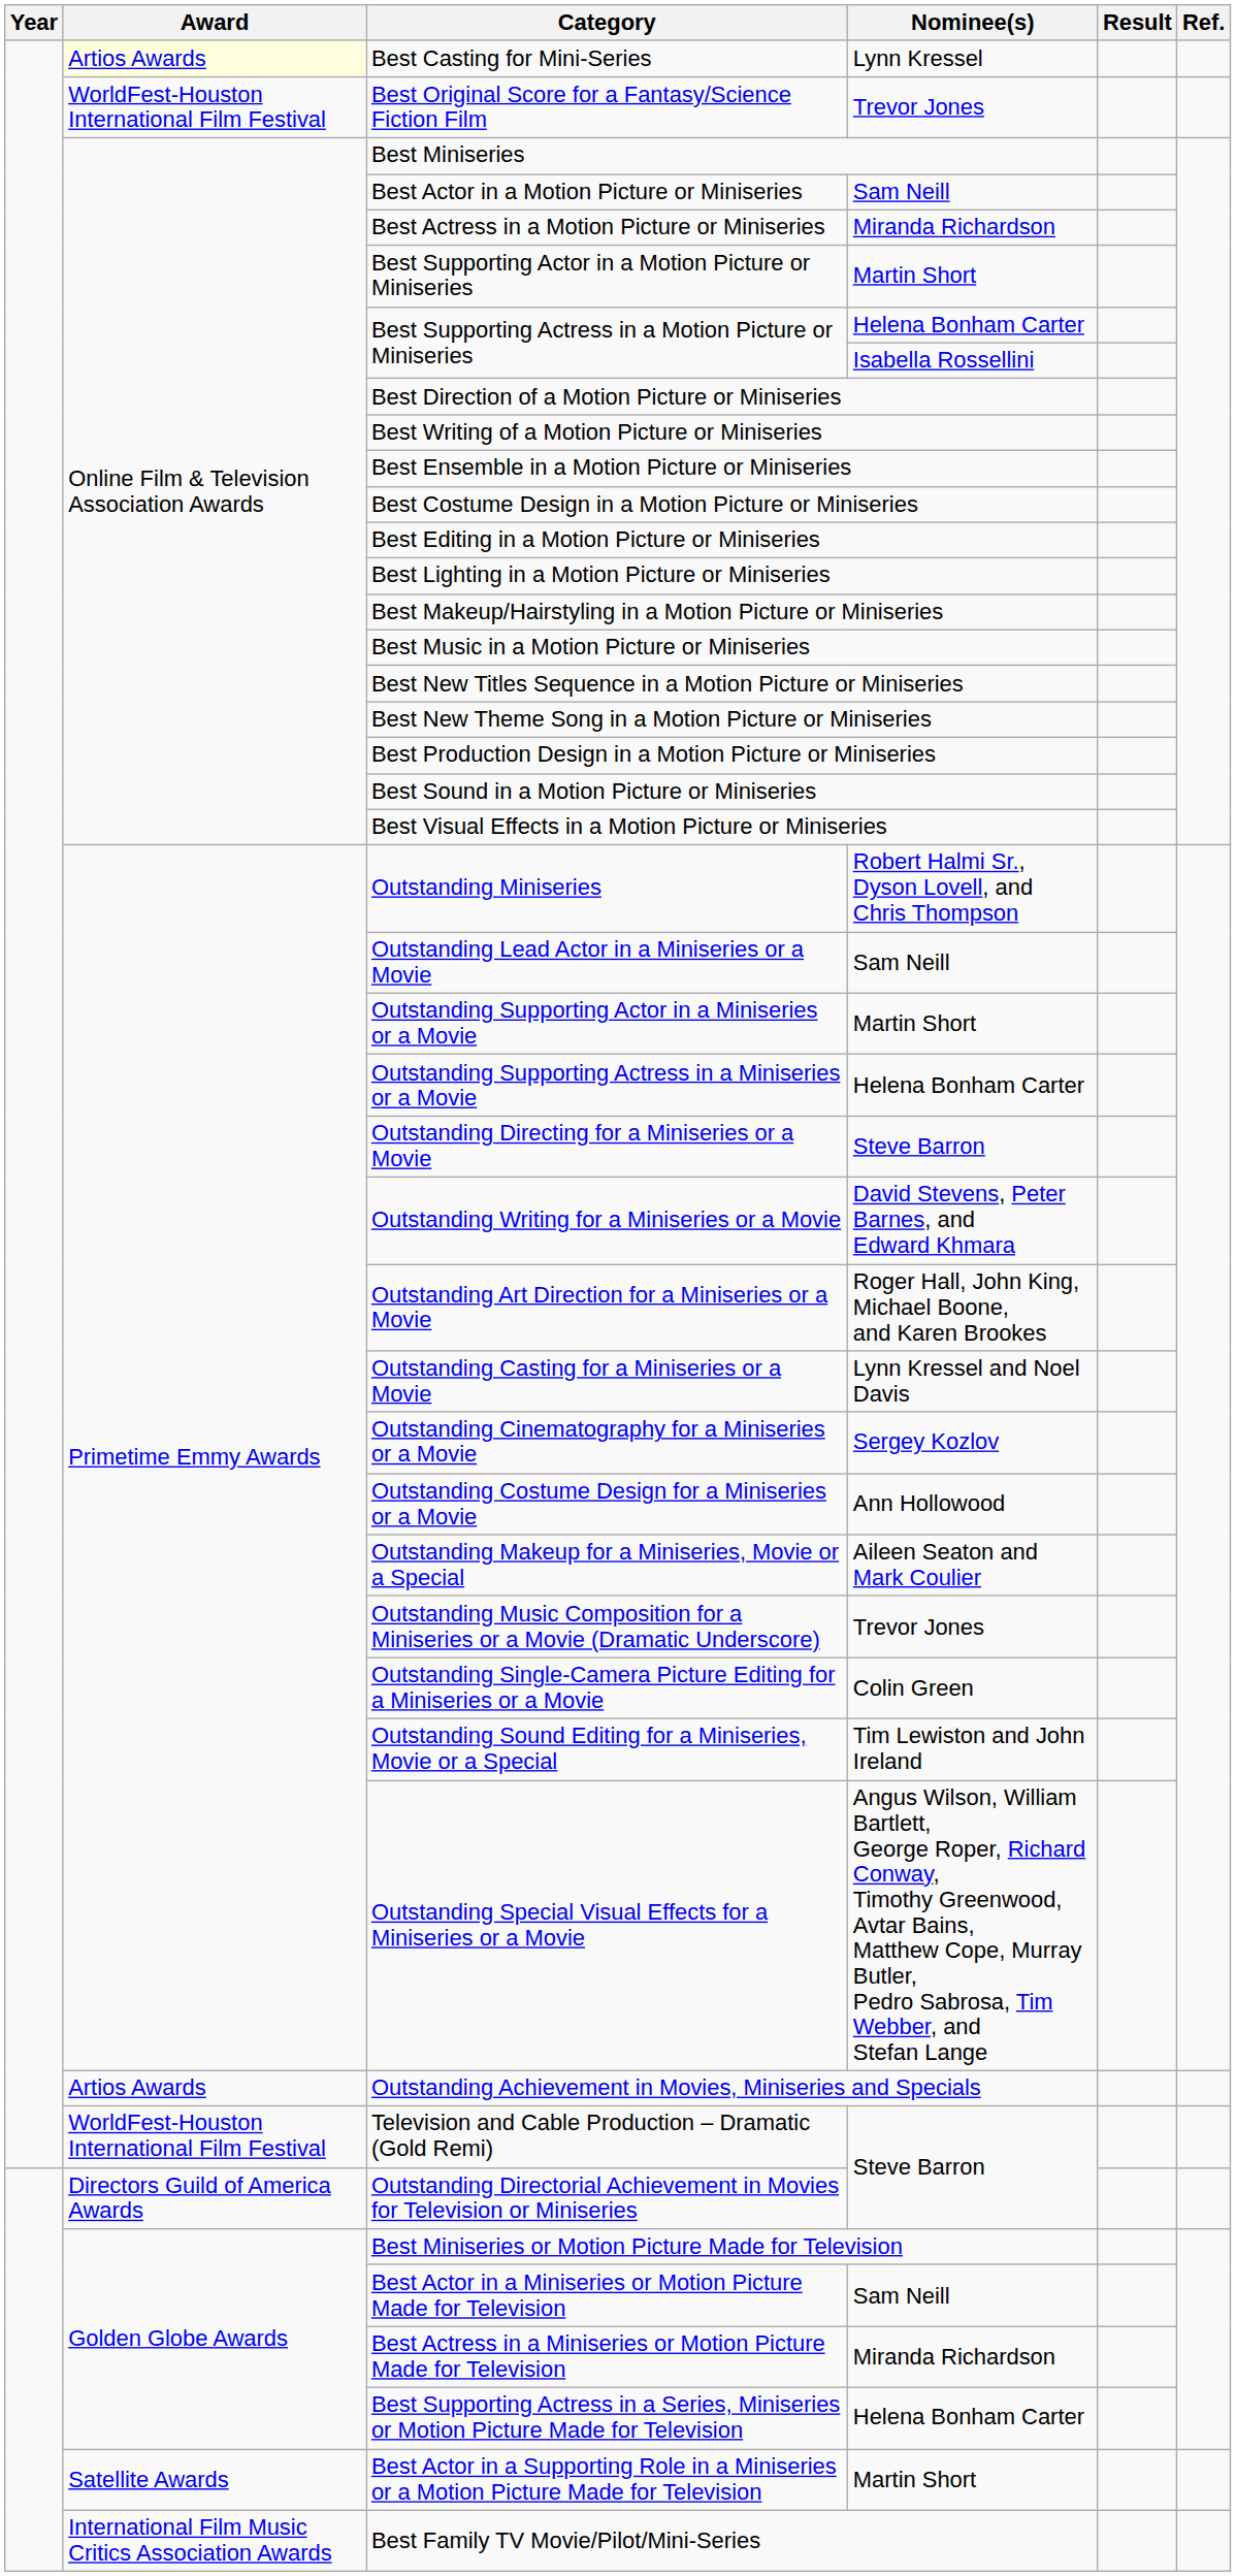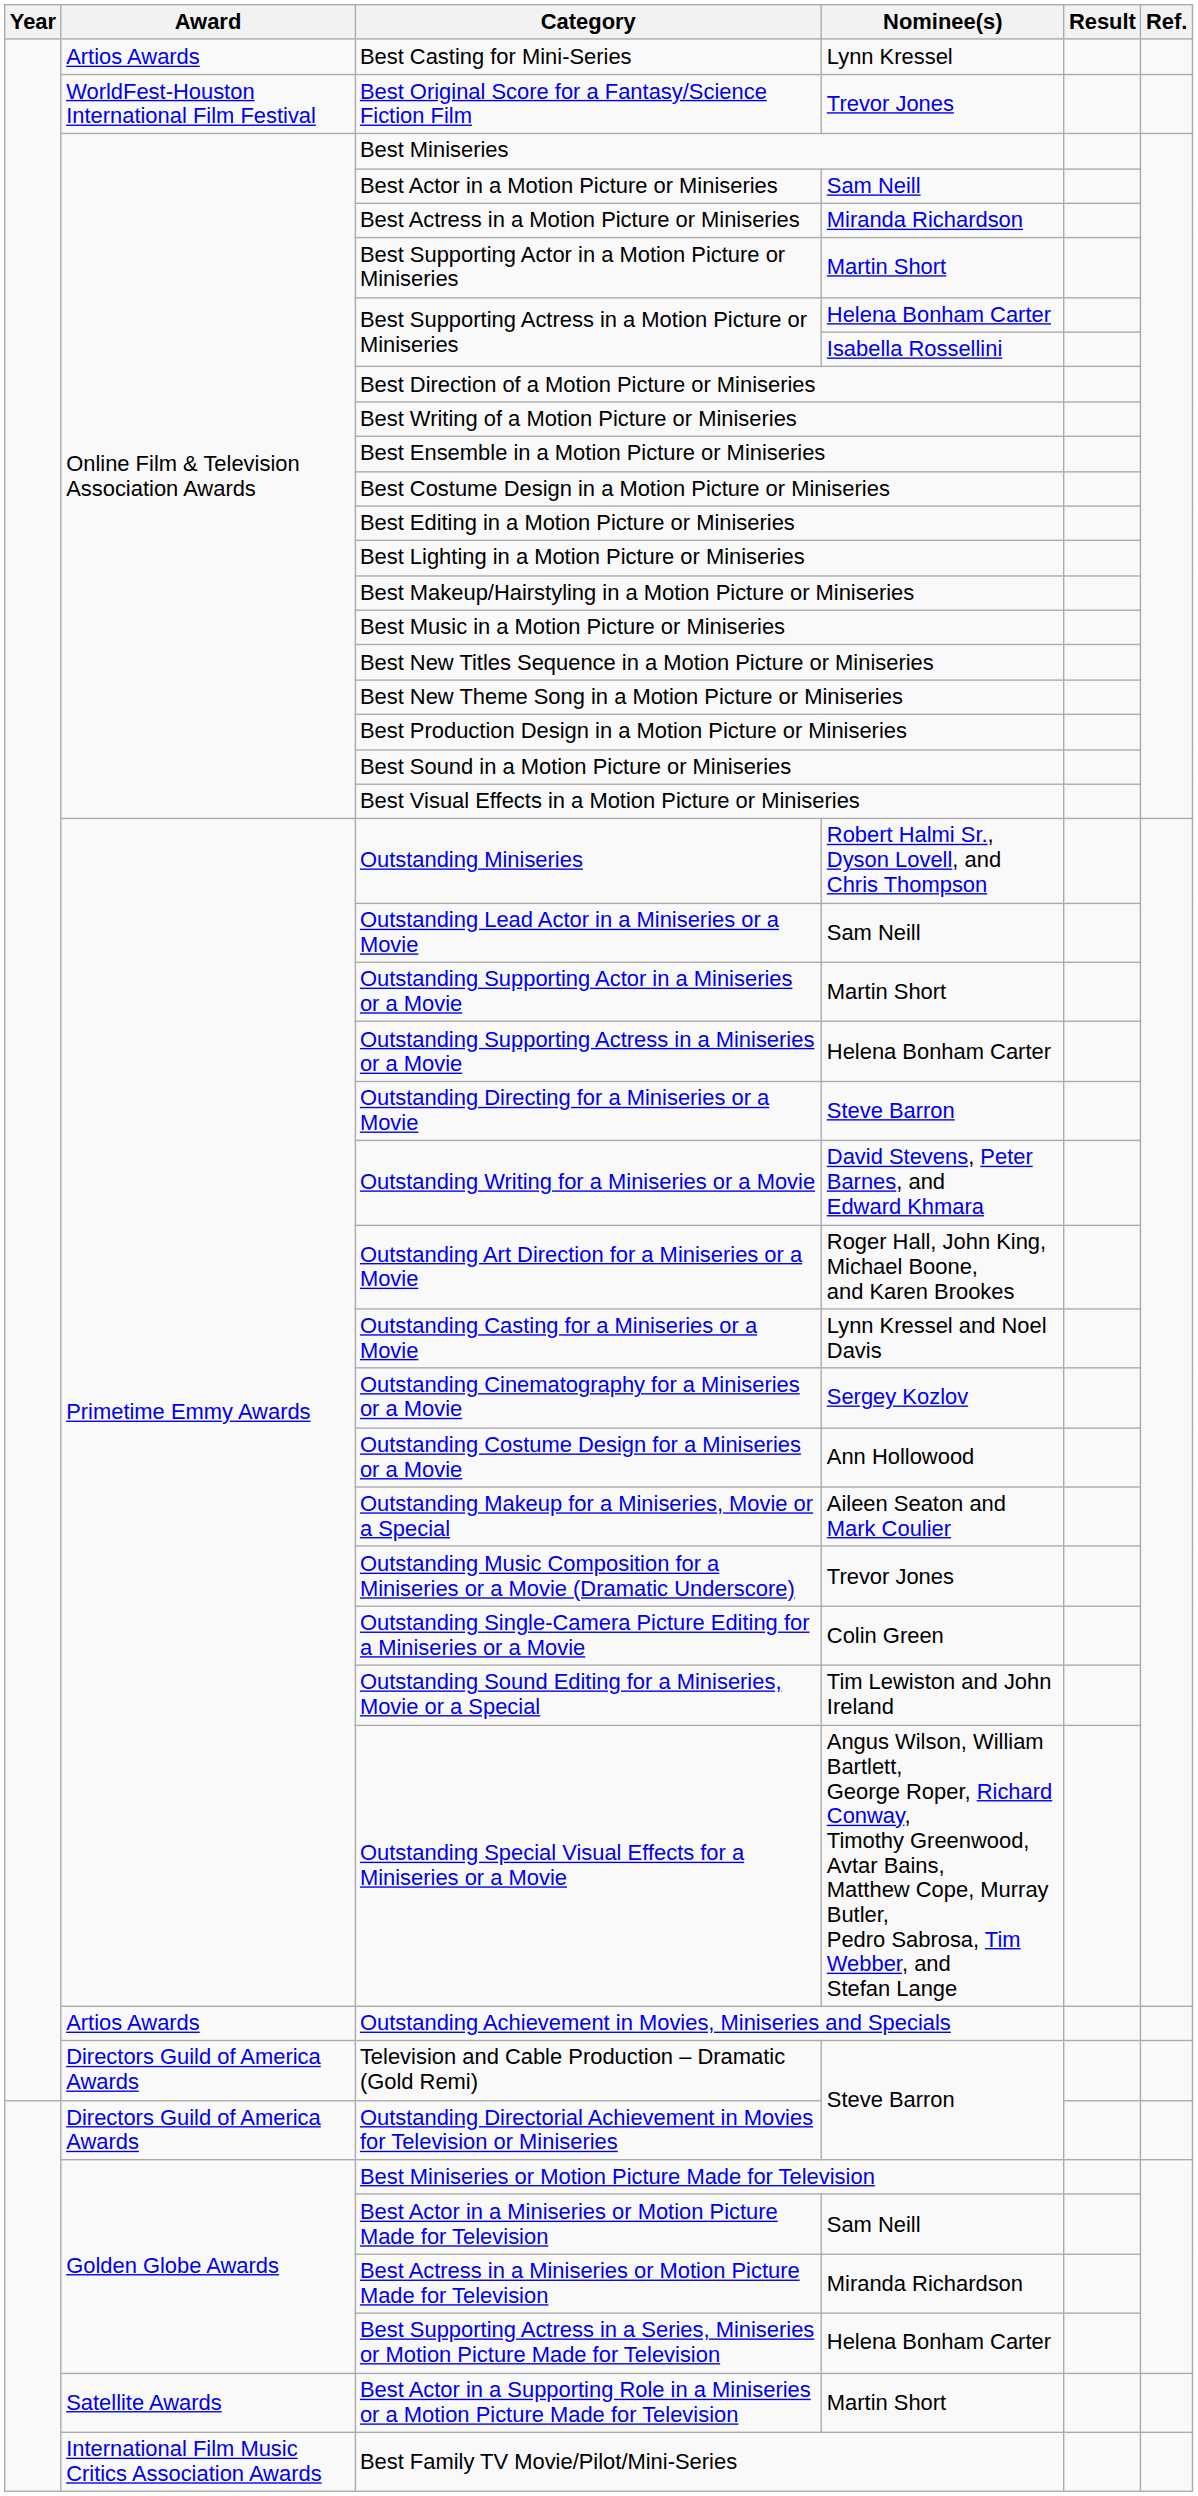Best Casting for Mini-Series | Award: lightyellow background -> no background
Television and Cable Production – Dramatic (Gold Remi) | Award: WorldFest-Houston International Film Festival -> Directors Guild of America Awards
